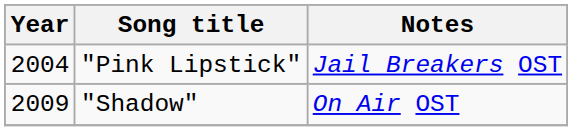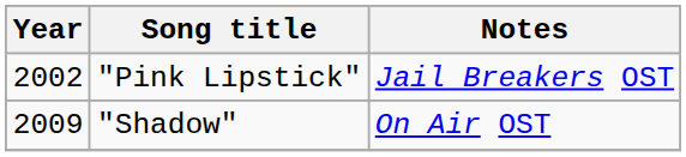"Pink Lipstick" | Year: 2004 -> 2002
